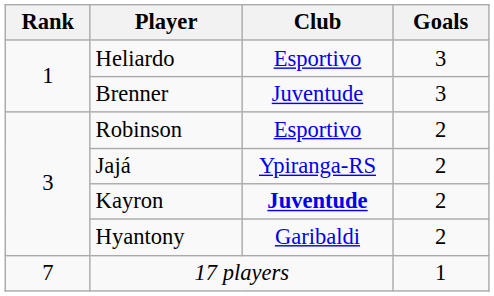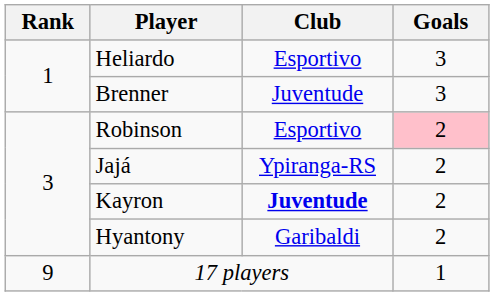Robinson | Goals: no background -> pink background
17 players | Rank: 7 -> 9
